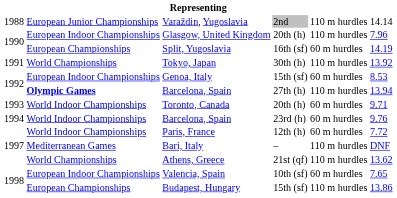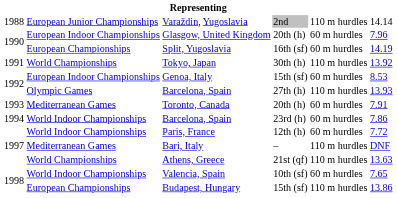Glasgow, United Kingdom | column 5: 110 m hurdles -> 60 m hurdles
Barcelona, Spain / 27th (h) | column 2: bold -> normal
Barcelona, Spain / 27th (h) | column 6: 13.94 -> 13.93
Toronto, Canada | column 2: World Indoor Championships -> Mediterranean Games
Toronto, Canada | column 6: 9.71 -> 7.91
Barcelona, Spain / 23rd (h) | column 6: 9.76 -> 7.86
Athens, Greece | column 6: 13.62 -> 13.63
Valencia, Spain | column 2: European Indoor Championships -> World Indoor Championships
